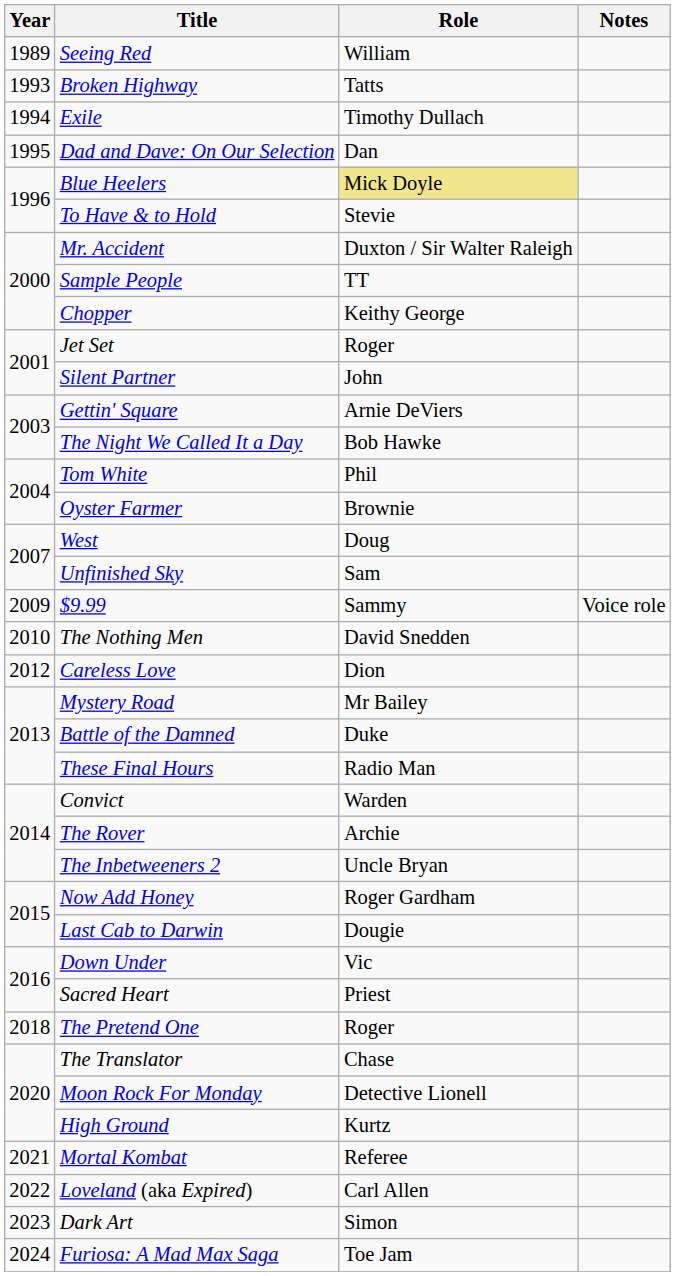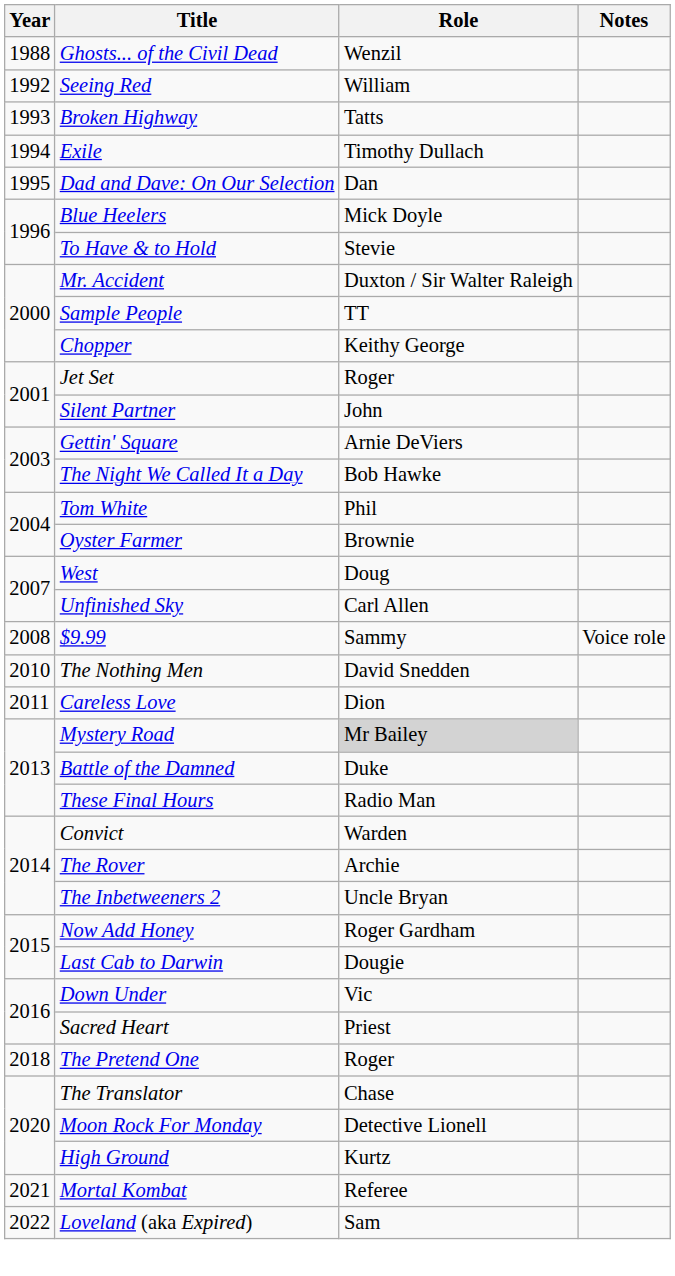+ row: 1988 | Ghosts... of the Civil Dead | Wenzil
Seeing Red | Year: 1989 -> 1992
Blue Heelers | Role: khaki background -> no background
Unfinished Sky | Role: Sam -> Carl Allen
$9.99 | Year: 2009 -> 2008
Careless Love | Year: 2012 -> 2011
Mystery Road | Role: no background -> lightgrey background
Loveland (aka Expired) | Role: Carl Allen -> Sam
- row: 2023 | Dark Art | Simon
- row: 2024 | Furiosa: A Mad Max Saga | Toe Jam
